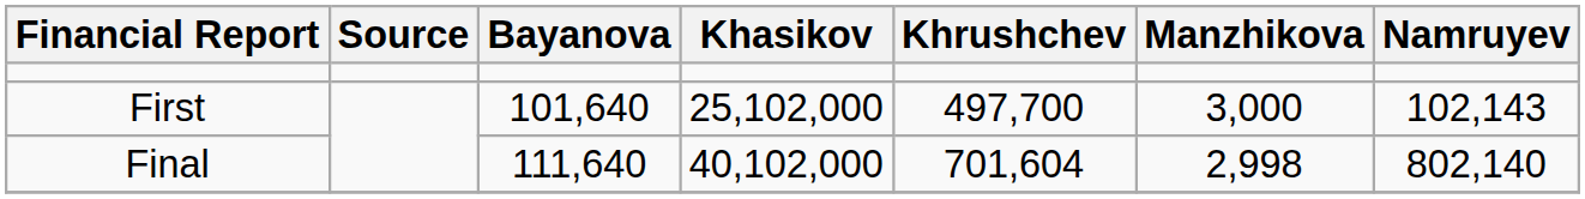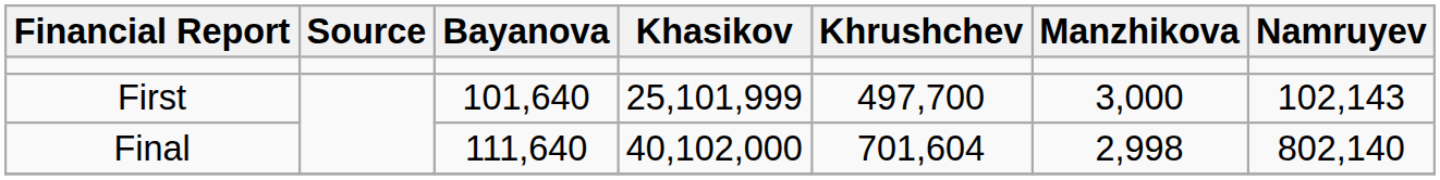First | Khasikov: 25,102,000 -> 25,101,999
